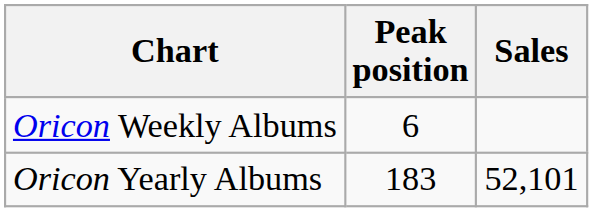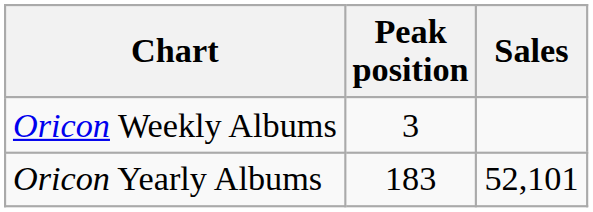Oricon Weekly Albums | Peak position: 6 -> 3
